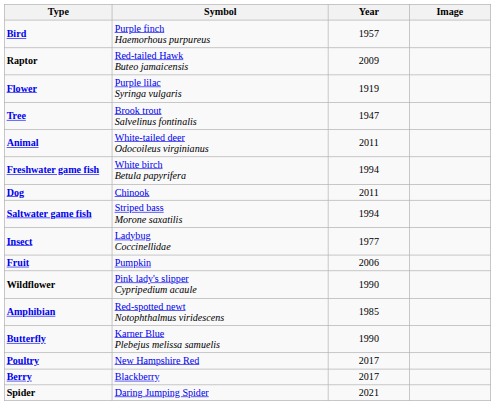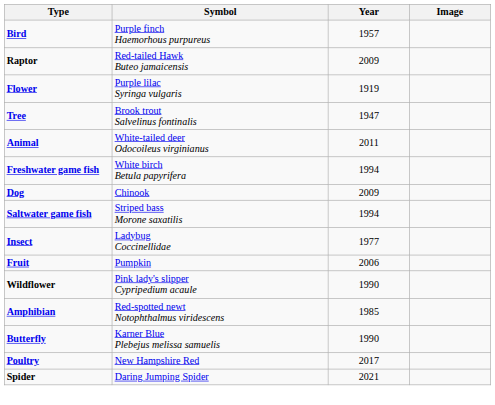Dog | Year: 2011 -> 2009
- row: Berry | Blackberry | 2017
